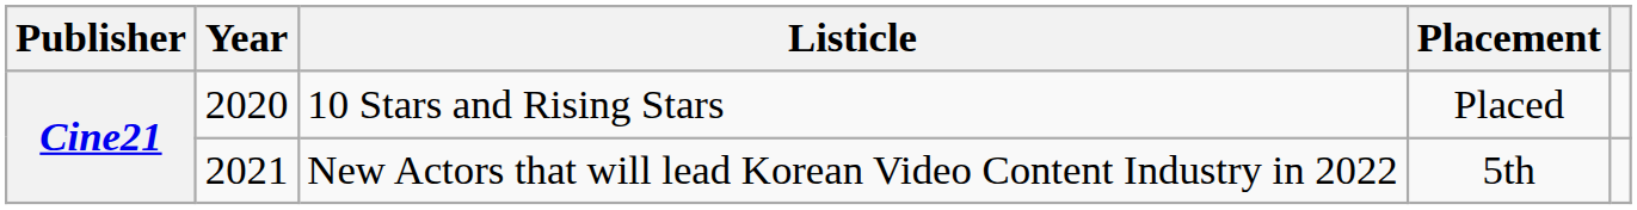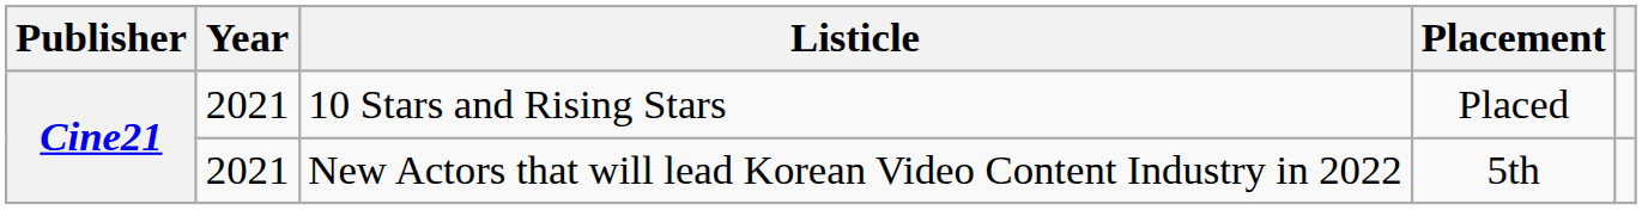10 Stars and Rising Stars | Year: 2020 -> 2021
